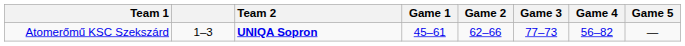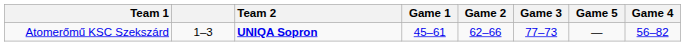columns swapped: Game 4 <-> Game 5
